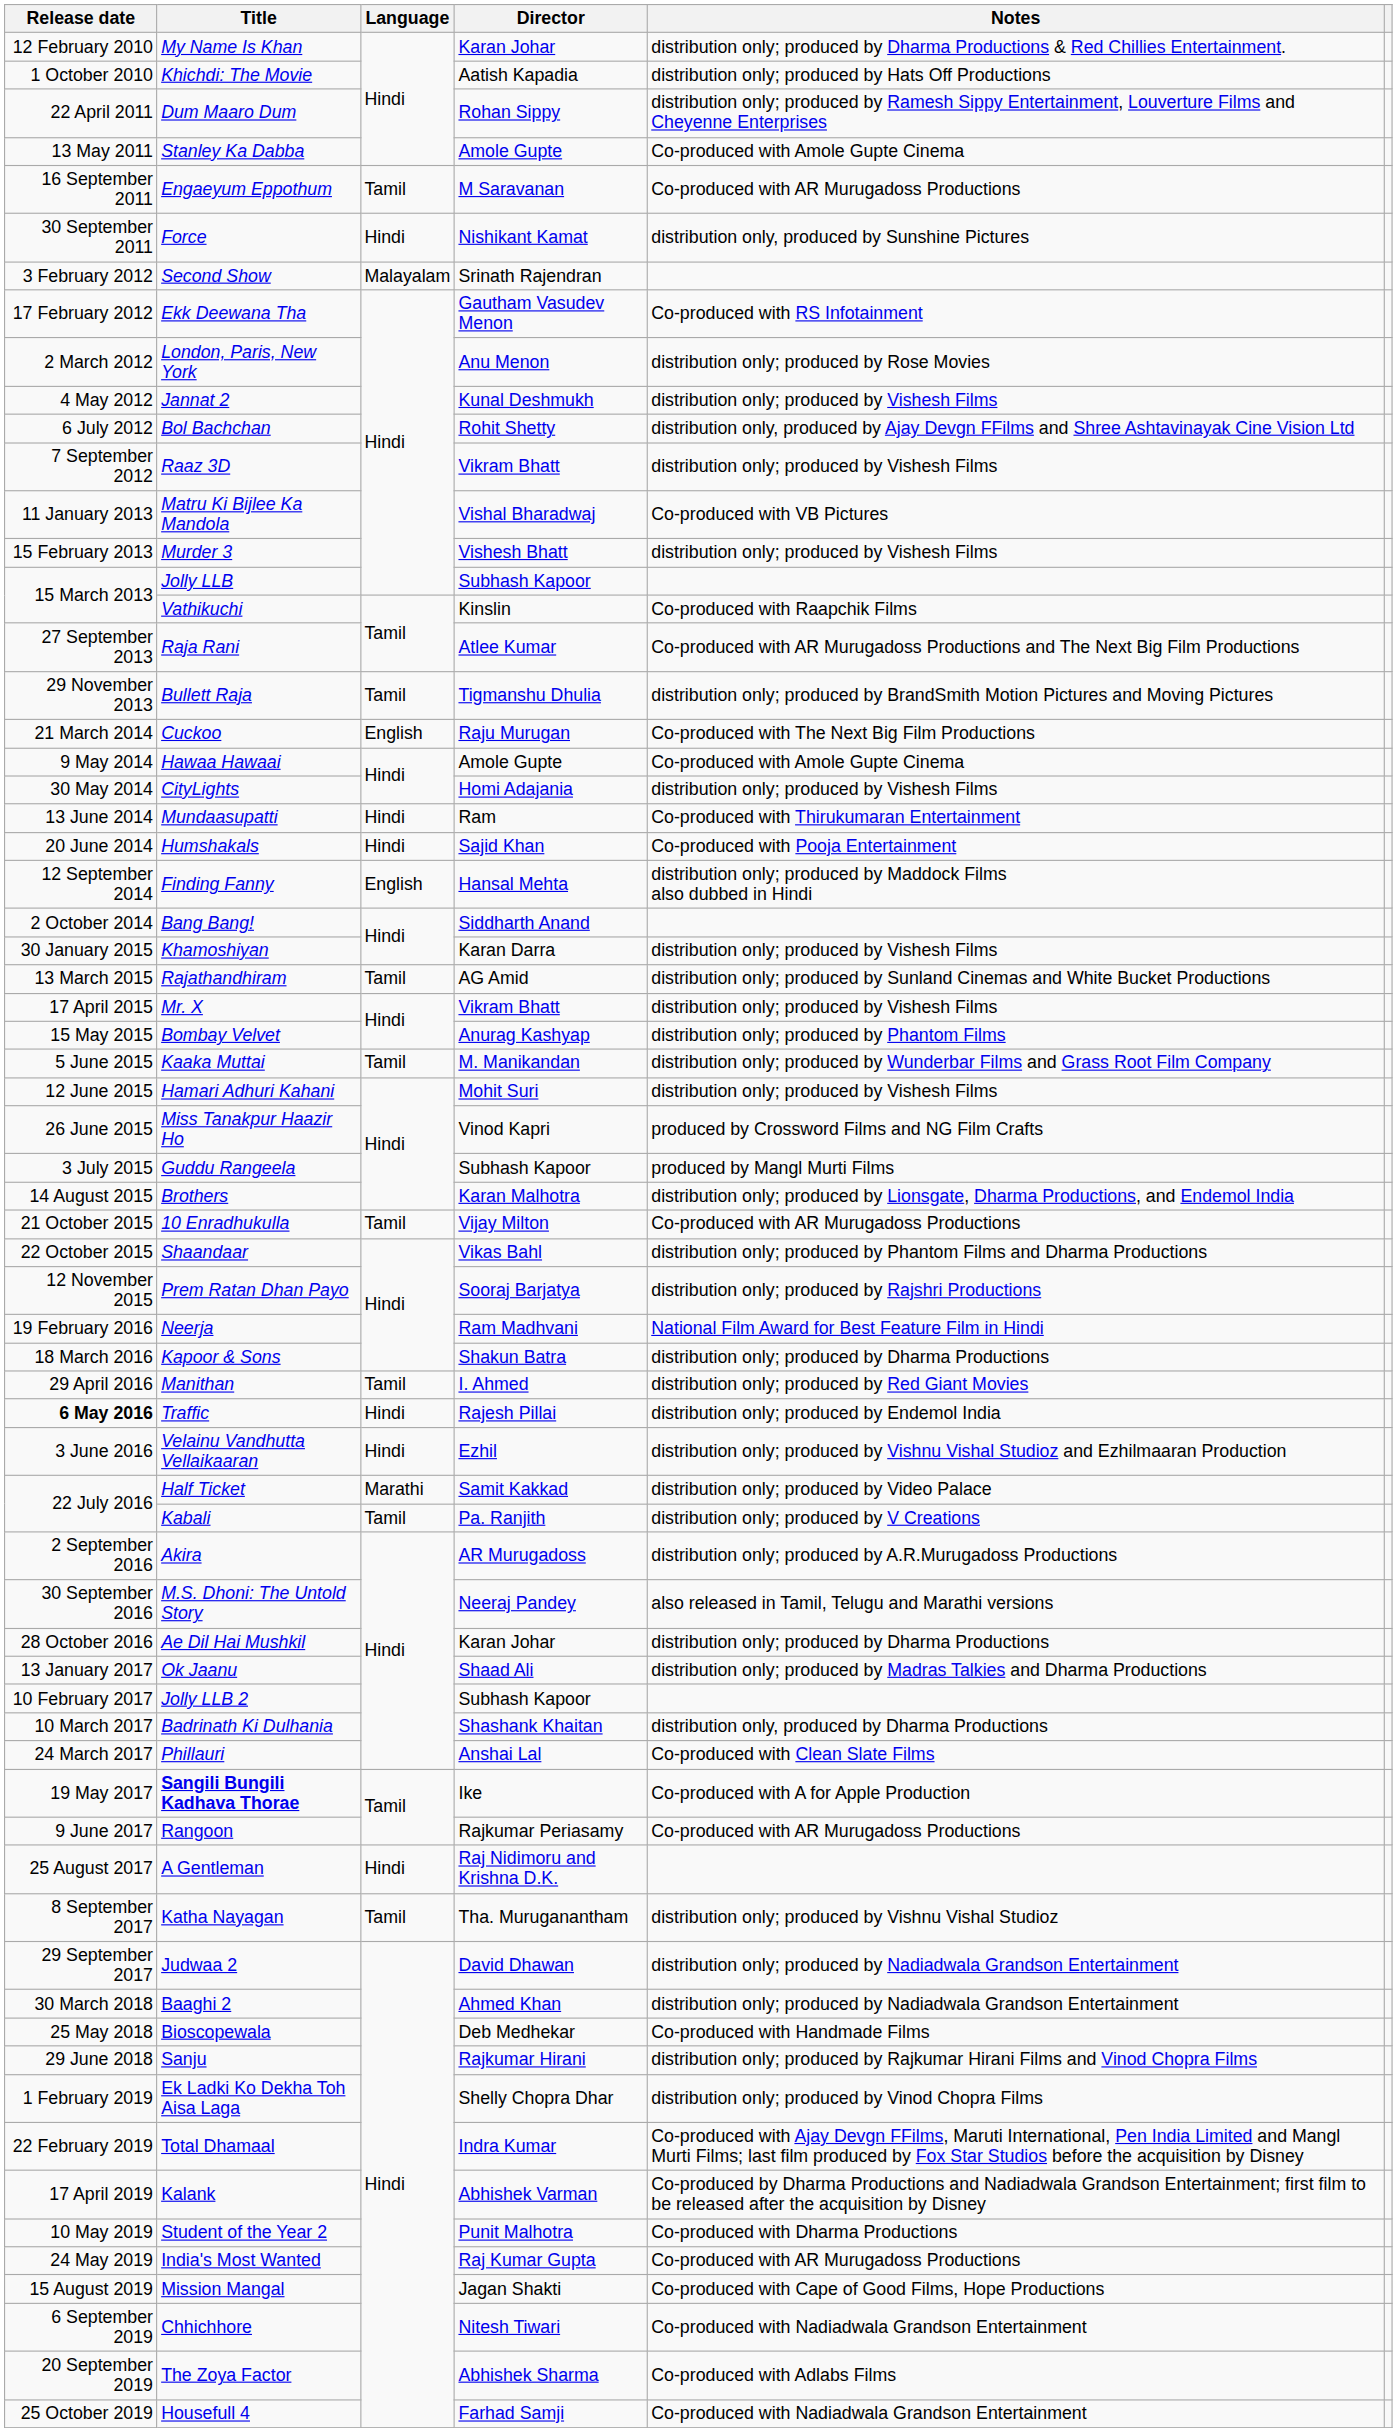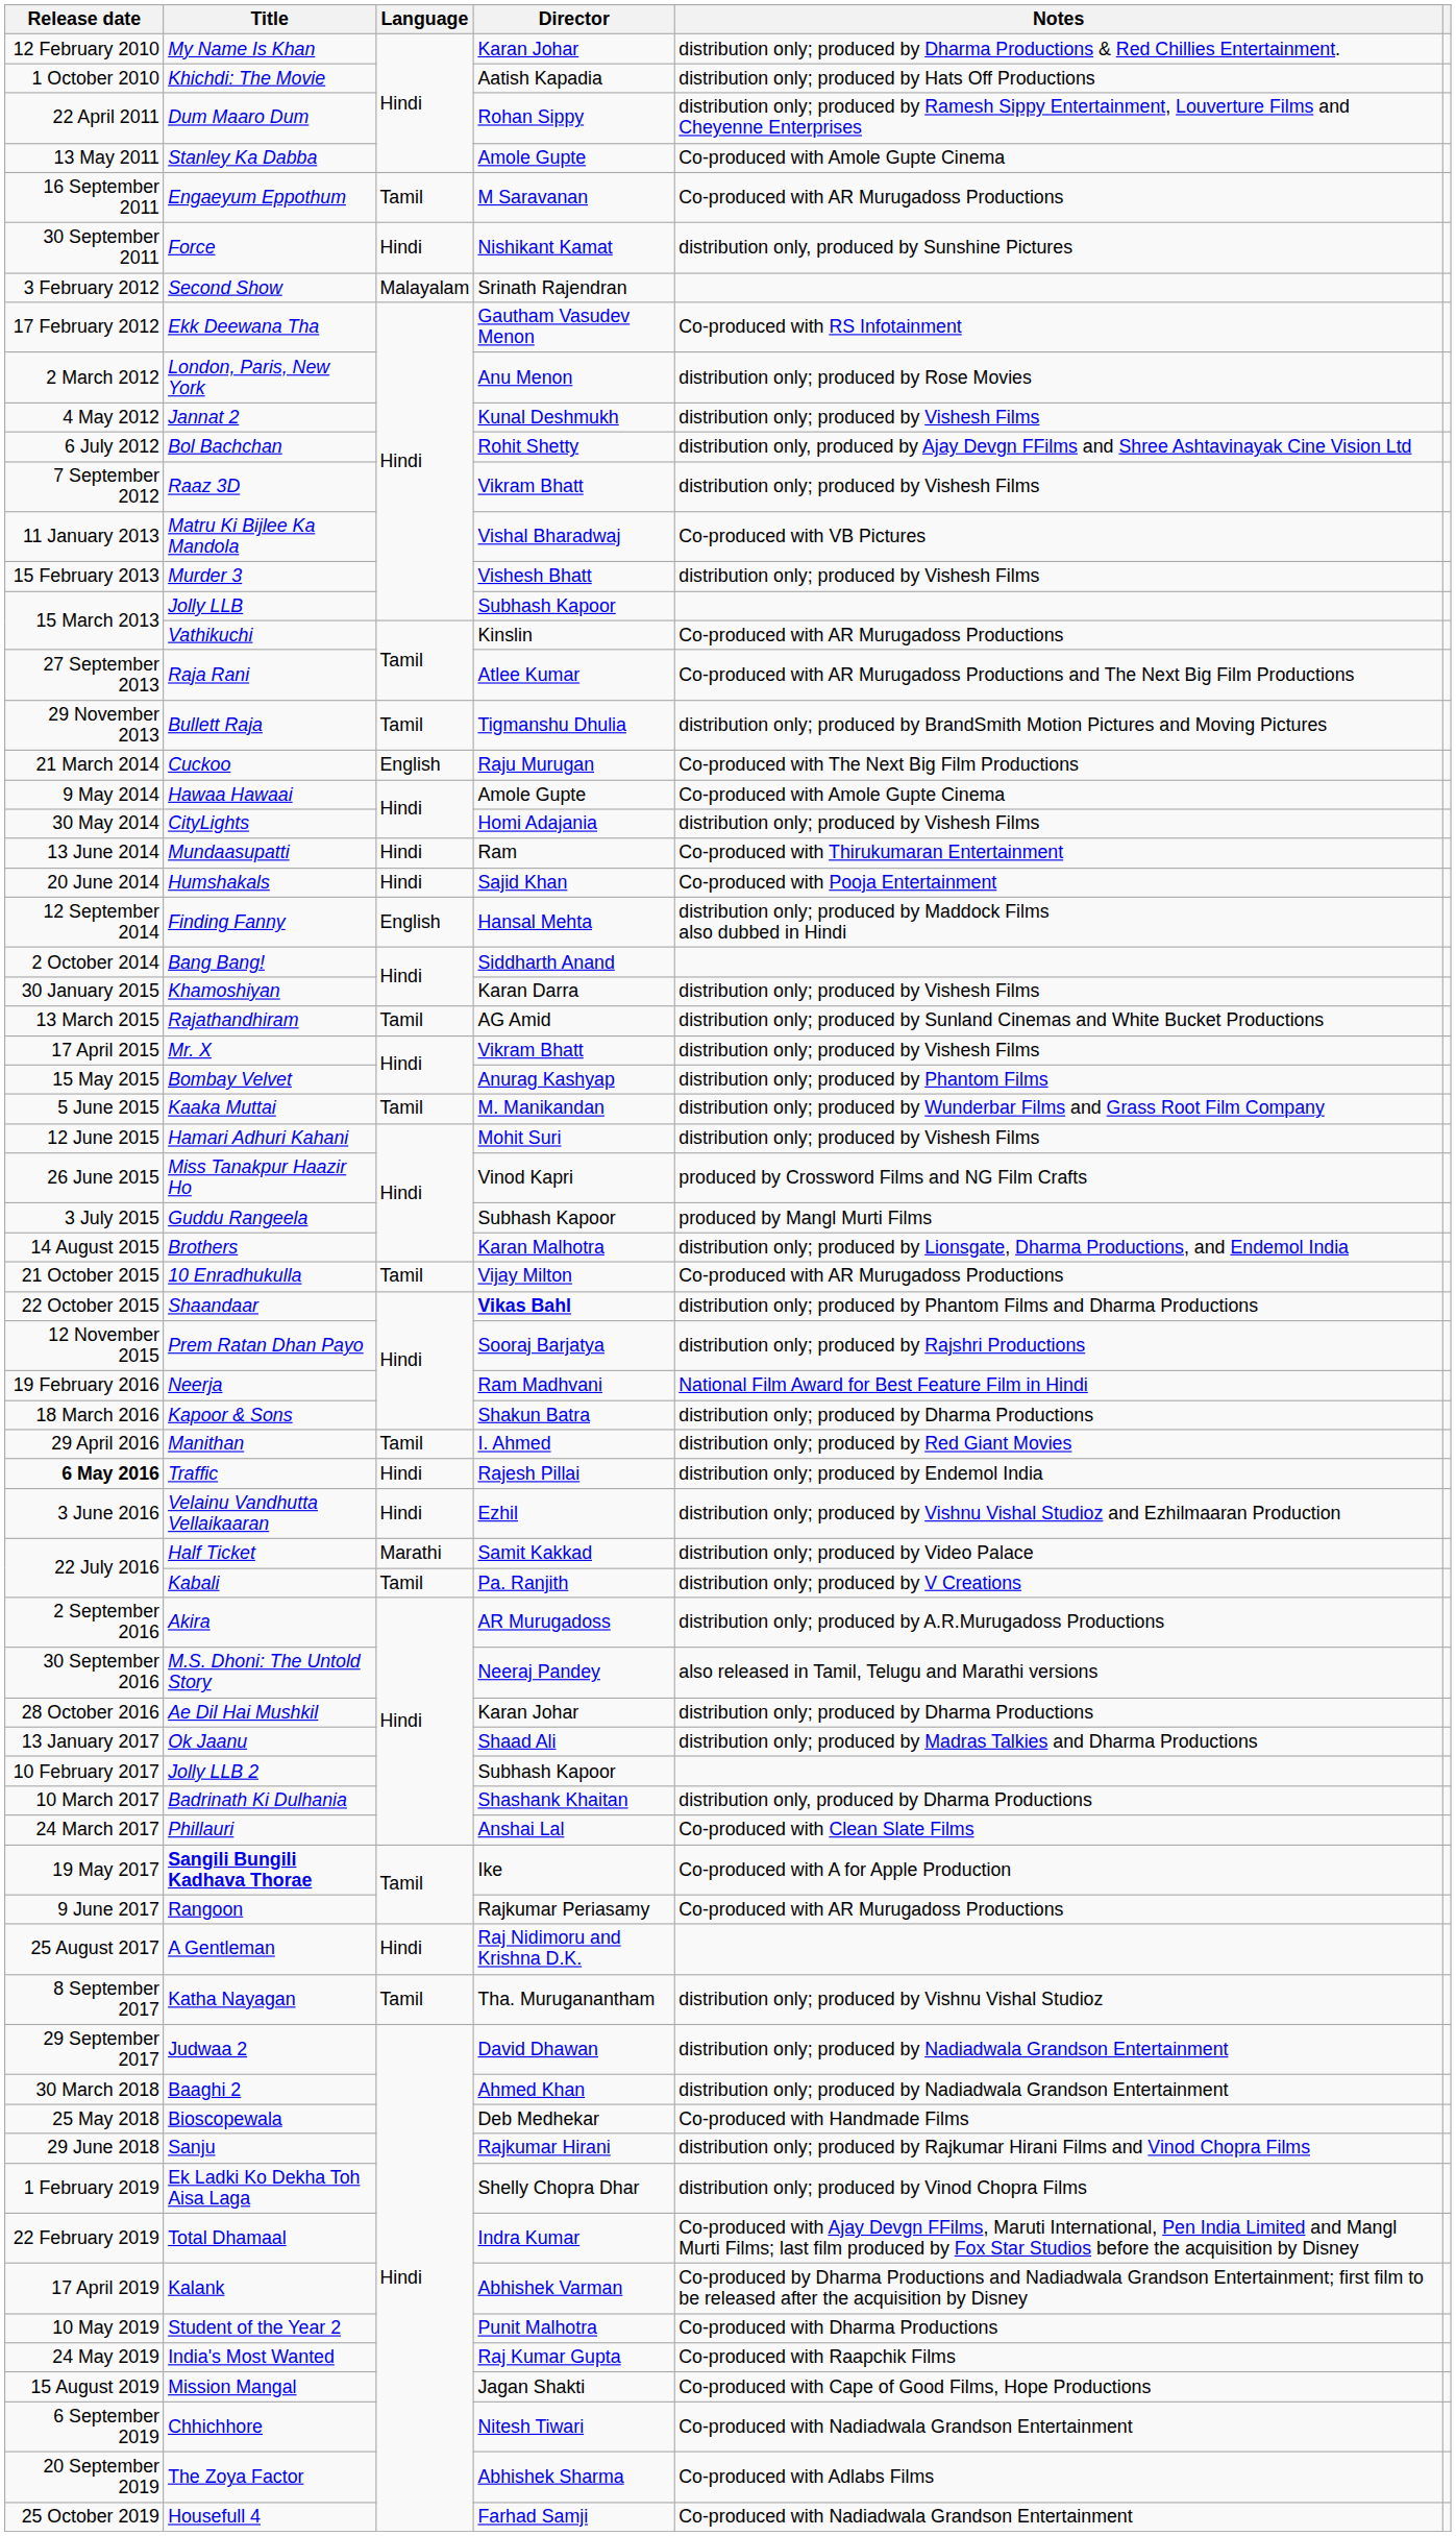Vathikuchi | Notes: Co-produced with Raapchik Films -> Co-produced with AR Murugadoss Productions
Shaandaar | Director: normal -> bold
India's Most Wanted | Notes: Co-produced with AR Murugadoss Productions -> Co-produced with Raapchik Films
